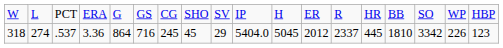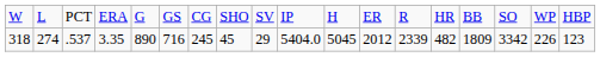318 | column 4: 3.36 -> 3.35
318 | column 5: 864 -> 890
318 | column 13: 2337 -> 2339
318 | column 14: 445 -> 482
318 | column 15: 1810 -> 1809
